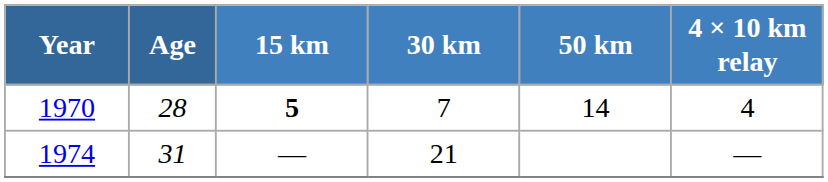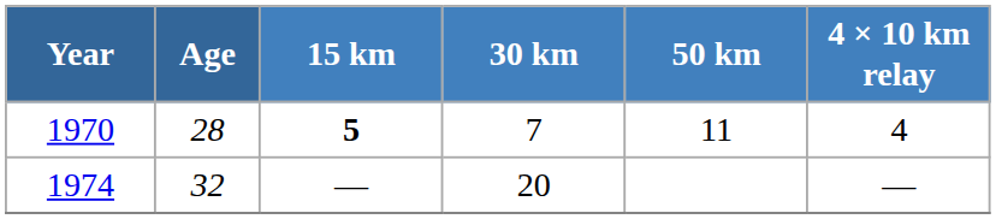1970 | 50 km: 14 -> 11
1974 | Age: 31 -> 32
1974 | 30 km: 21 -> 20
